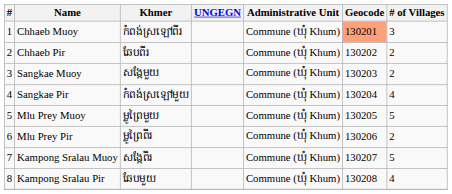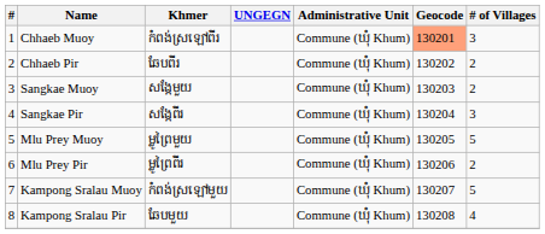Sangkae Pir | Khmer: កំពង់ស្រឡៅមួយ -> សង្កែពីរ
Sangkae Pir | # of Villages: 4 -> 3
Kampong Sralau Muoy | Khmer: សង្កែពីរ -> កំពង់ស្រឡៅមួយ
